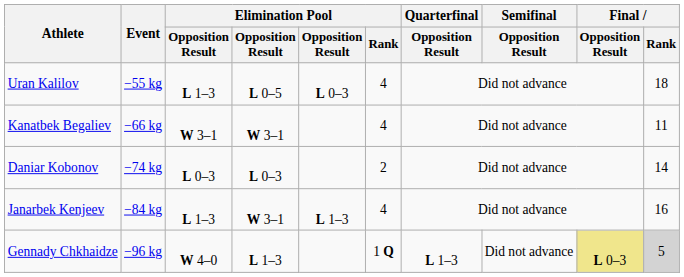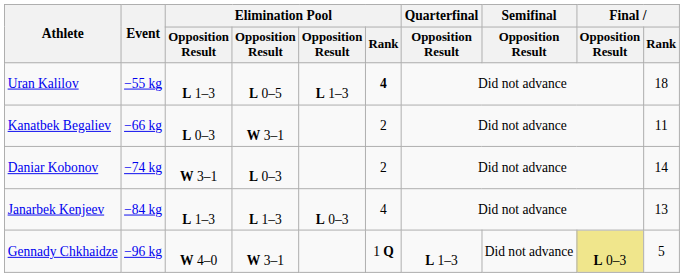Uran Kalilov | column 5: L 0–3 -> L 1–3
Uran Kalilov | Elimination Pool / Rank: normal -> bold
Kanatbek Begaliev | column 3: W 3–1 -> L 0–3
Kanatbek Begaliev | Elimination Pool / Rank: 4 -> 2
Daniar Kobonov | column 3: L 0–3 -> W 3–1
Janarbek Kenjeev | column 4: W 3–1 -> L 1–3
Janarbek Kenjeev | column 5: L 1–3 -> L 0–3
Janarbek Kenjeev | Final / Rank: 16 -> 13
Gennady Chkhaidze | column 4: L 1–3 -> W 3–1
Gennady Chkhaidze | Final / Rank: lightgrey background -> no background
